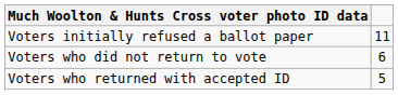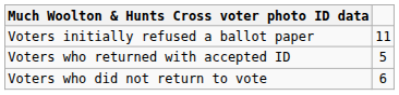rows swapped: Voters who returned with accepted ID <-> Voters who did not return to vote
